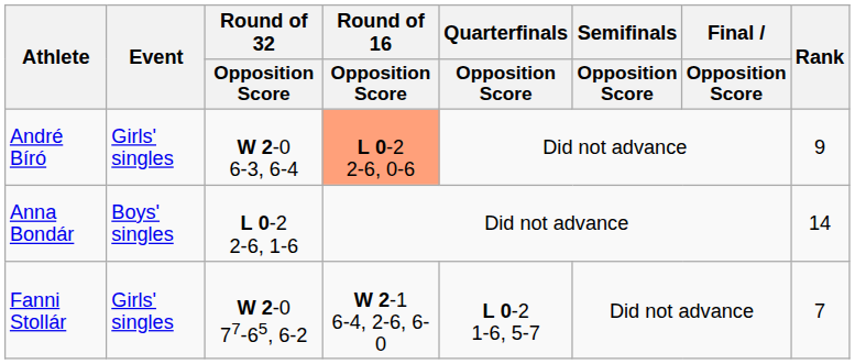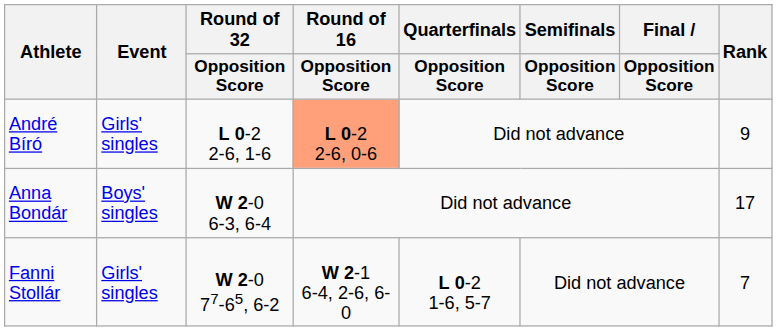André Bíró | Round of 32 / Opposition Score: W 2-0 6-3, 6-4 -> L 0-2 2-6, 1-6
Anna Bondár | Round of 32 / Opposition Score: L 0-2 2-6, 1-6 -> W 2-0 6-3, 6-4
Anna Bondár | Rank: 14 -> 17
